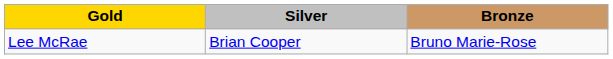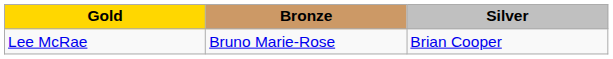columns swapped: Silver <-> Bronze
